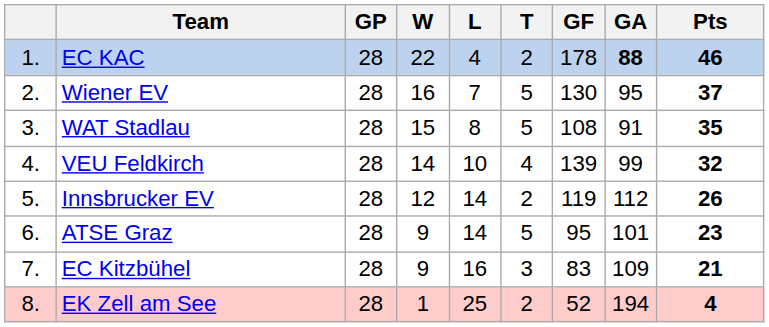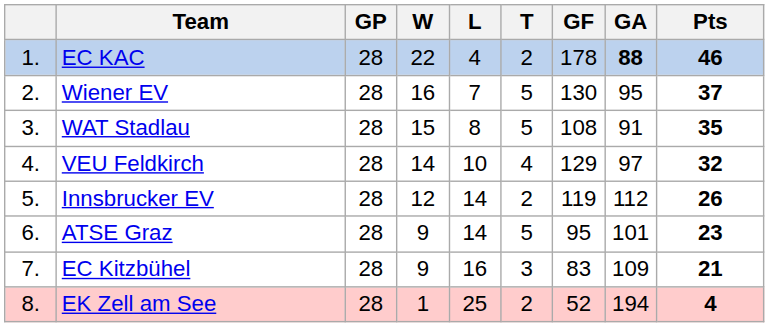VEU Feldkirch | GF: 139 -> 129
VEU Feldkirch | GA: 99 -> 97
